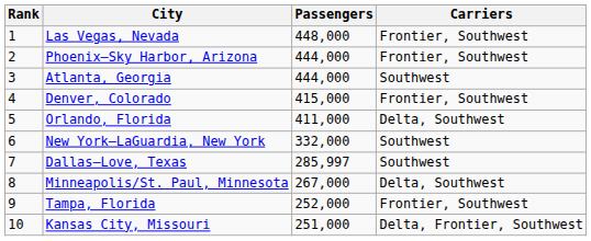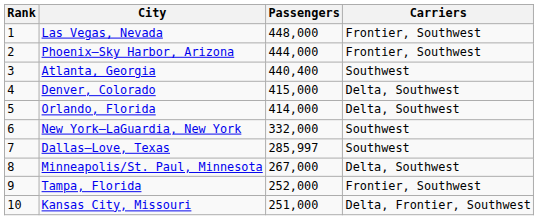Atlanta, Georgia | Passengers: 444,000 -> 440,400
Denver, Colorado | Carriers: Frontier, Southwest -> Delta, Southwest
Orlando, Florida | Passengers: 411,000 -> 414,000
